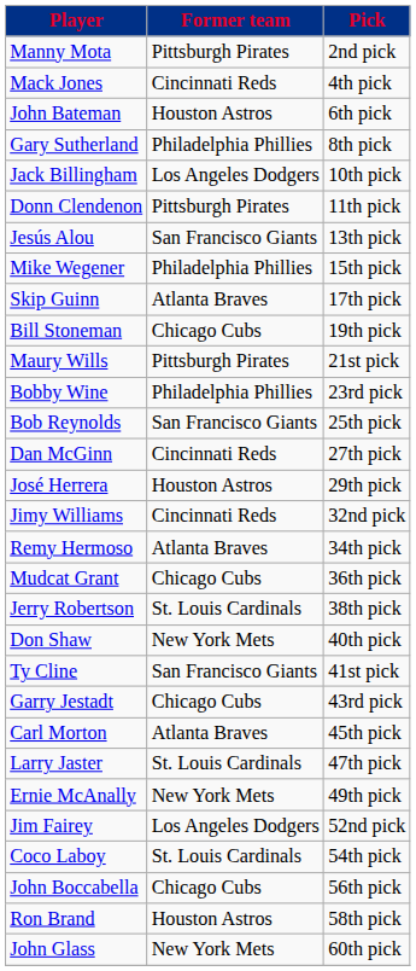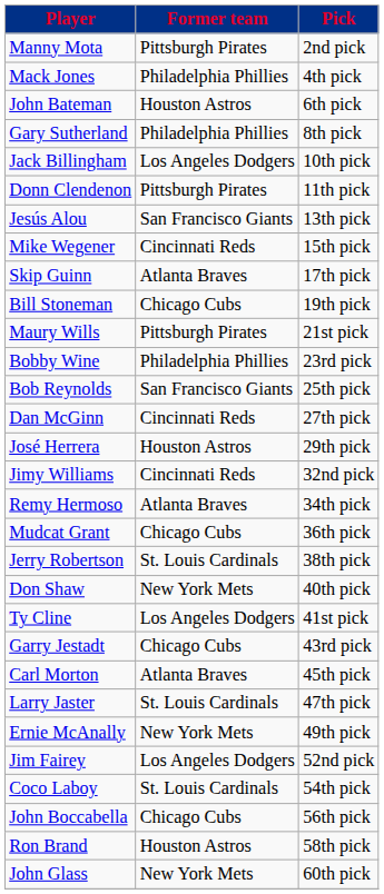Mack Jones | Former team: Cincinnati Reds -> Philadelphia Phillies
Mike Wegener | Former team: Philadelphia Phillies -> Cincinnati Reds
Ty Cline | Former team: San Francisco Giants -> Los Angeles Dodgers
